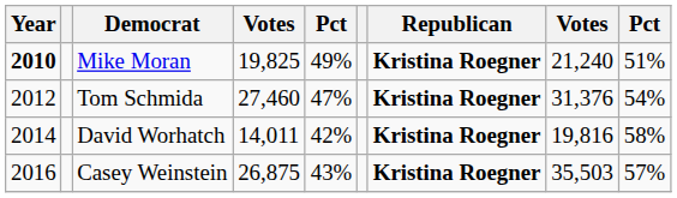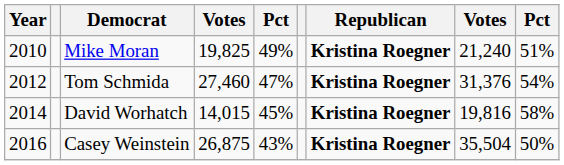Mike Moran | Year: bold -> normal
David Worhatch | column 4: 14,011 -> 14,015
David Worhatch | column 5: 42% -> 45%
Casey Weinstein | column 8: 35,503 -> 35,504
Casey Weinstein | column 9: 57% -> 50%
